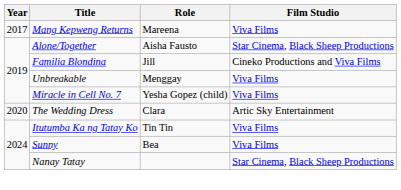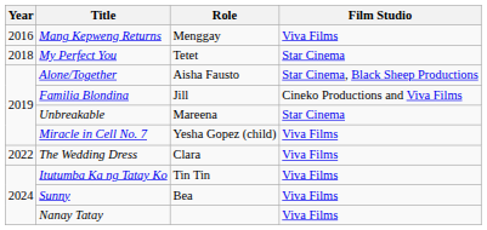Mang Kepweng Returns | Year: 2017 -> 2016
Mang Kepweng Returns | Role: Mareena -> Menggay
+ row: 2018 | My Perfect You | Tetet | Star Cinema
Unbreakable | Role: Menggay -> Mareena
Unbreakable | Film Studio: Viva Films -> Star Cinema
The Wedding Dress | Year: 2020 -> 2022
The Wedding Dress | Film Studio: Artic Sky Entertainment -> Viva Films
Nanay Tatay | Film Studio: Star Cinema, Black Sheep Productions -> Viva Films
